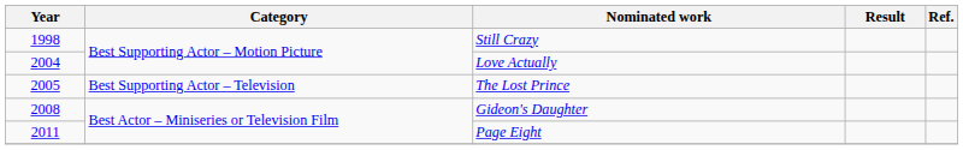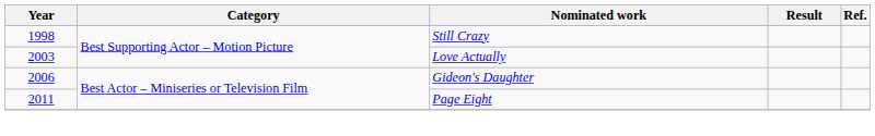Love Actually | Year: 2004 -> 2003
- row: 2005 | Best Supporting Actor – Television | The Lost Prince
Gideon's Daughter | Year: 2008 -> 2006
